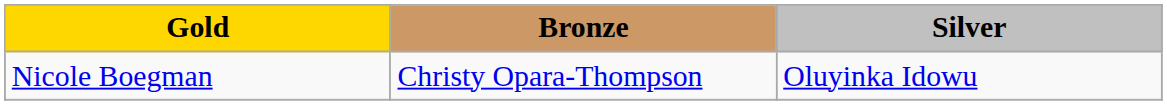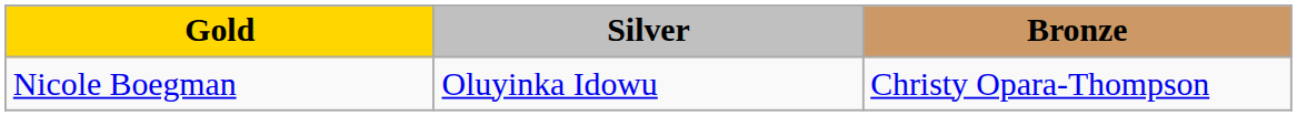columns swapped: Silver <-> Bronze
